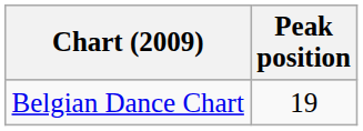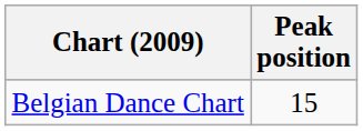Belgian Dance Chart | Peak position: 19 -> 15
